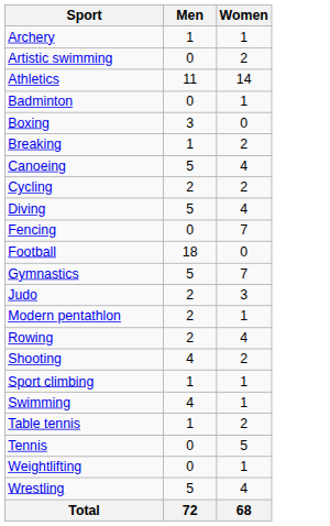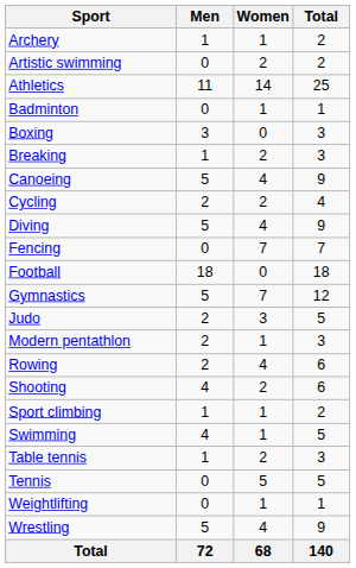+ column: Total | 2 | 2 | 25 | 1 | 3 | 3 | 9 | 4 | 9 | 7 | 18 | 12 | 5 | 3 | 6 | 6 | 2 | 5 | 3 | 5 | 1 | 9 | 140
